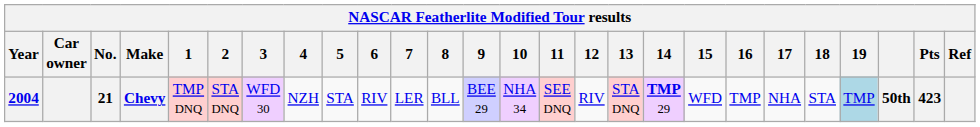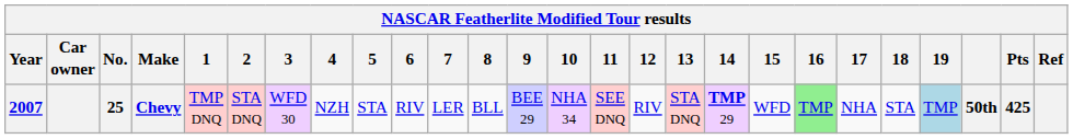Chevy | Year: 2004 -> 2007
Chevy | No.: 21 -> 25
Chevy | 16: no background -> lightgreen background
Chevy | Pts: 423 -> 425
